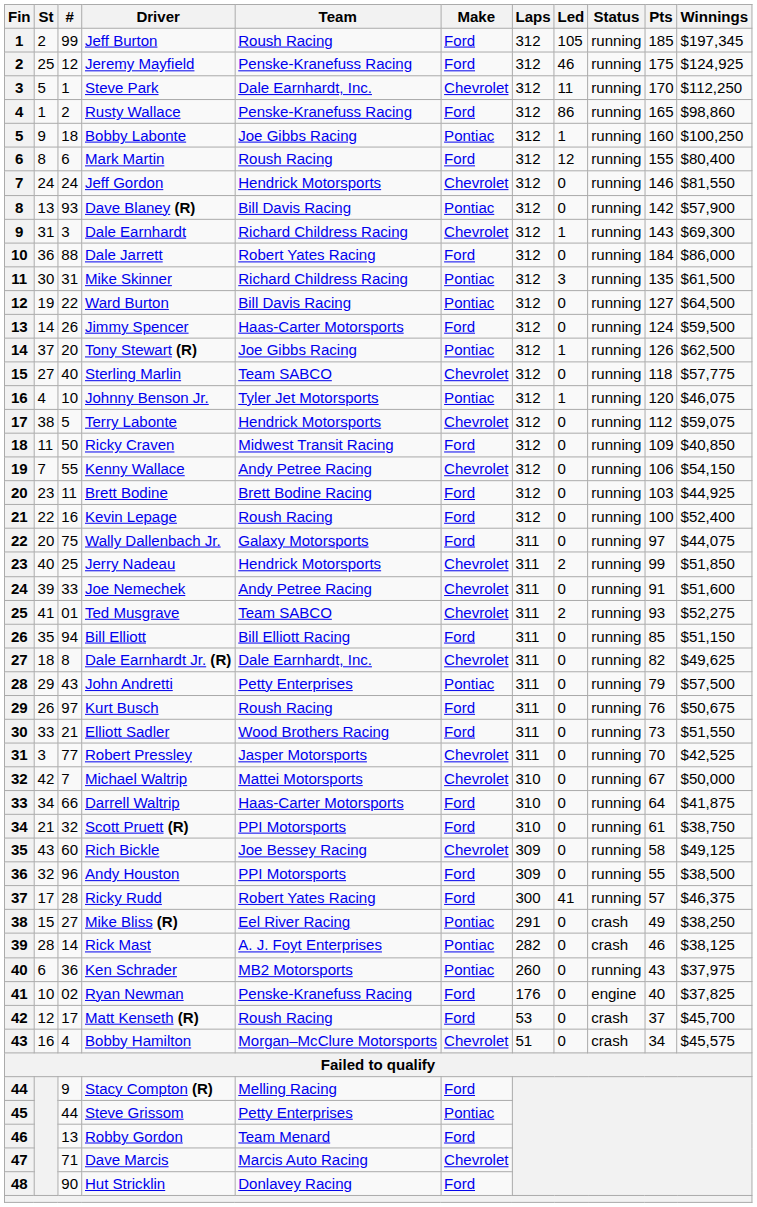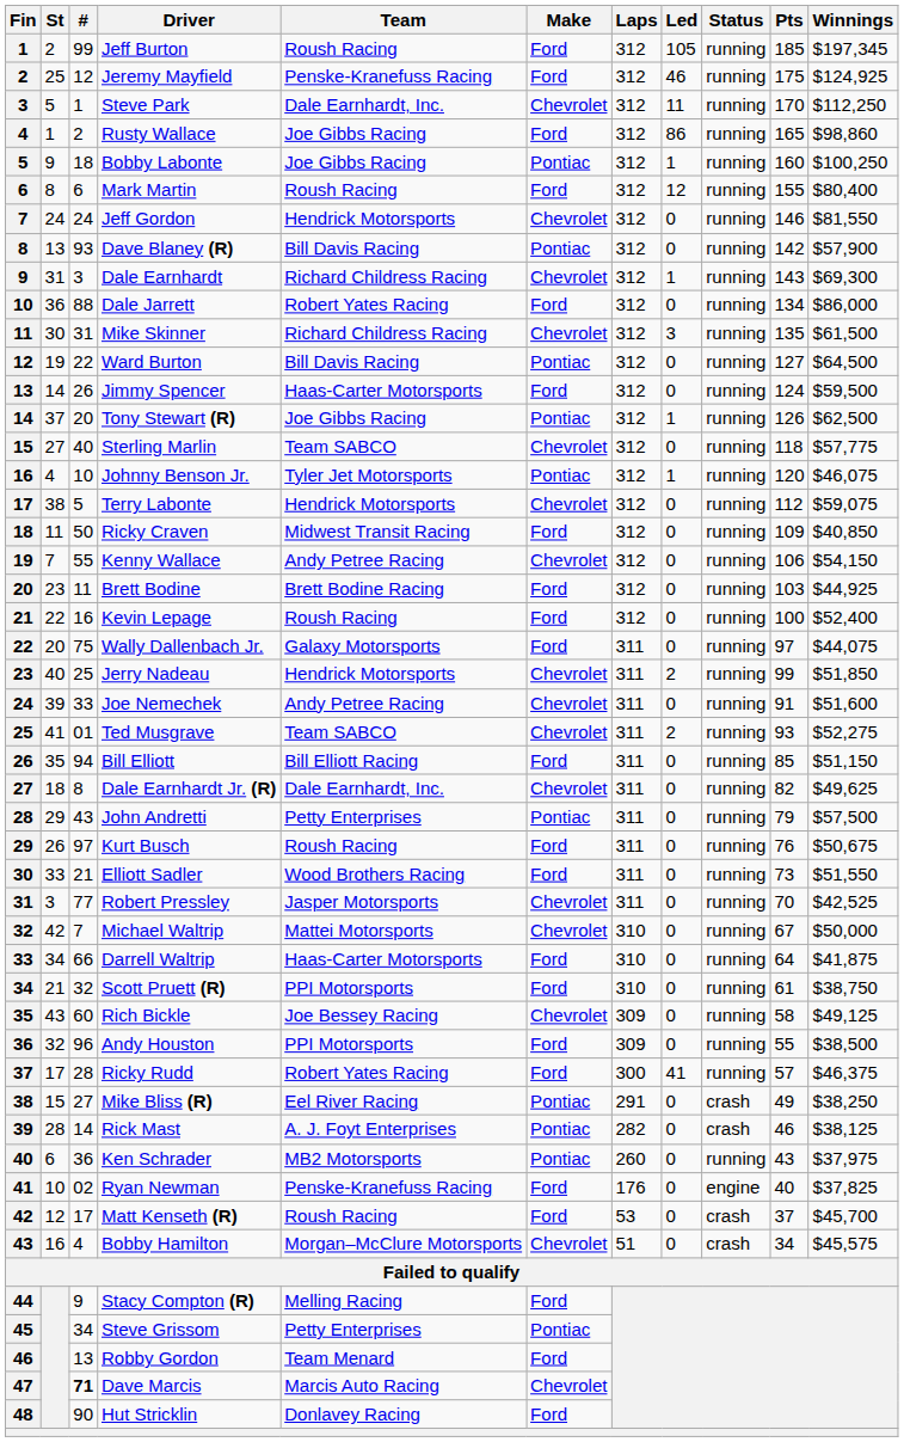Rusty Wallace | Team: Penske-Kranefuss Racing -> Joe Gibbs Racing
Dale Jarrett | Pts: 184 -> 134
Mike Skinner | Make: Pontiac -> Chevrolet
Steve Grissom | #: 44 -> 34
Dave Marcis | #: normal -> bold
